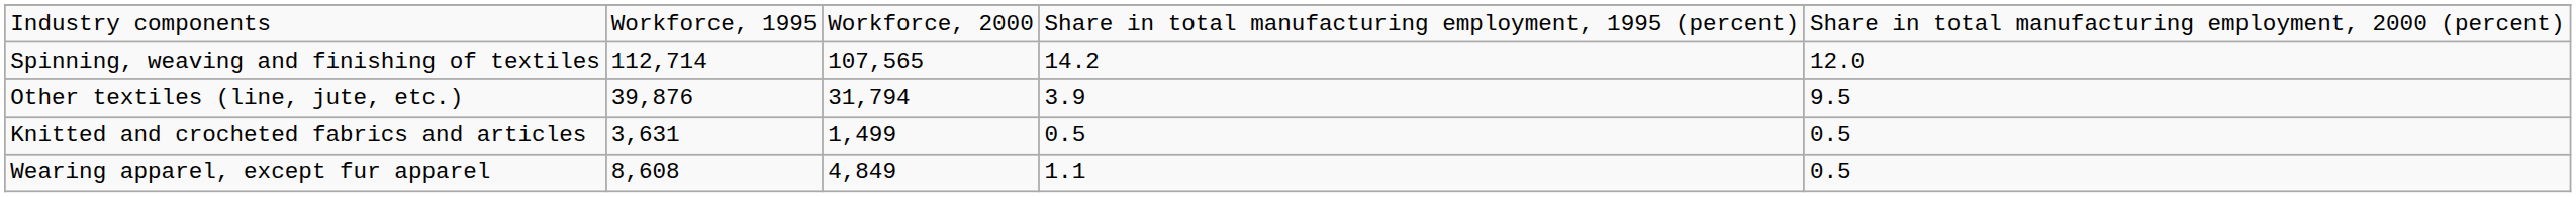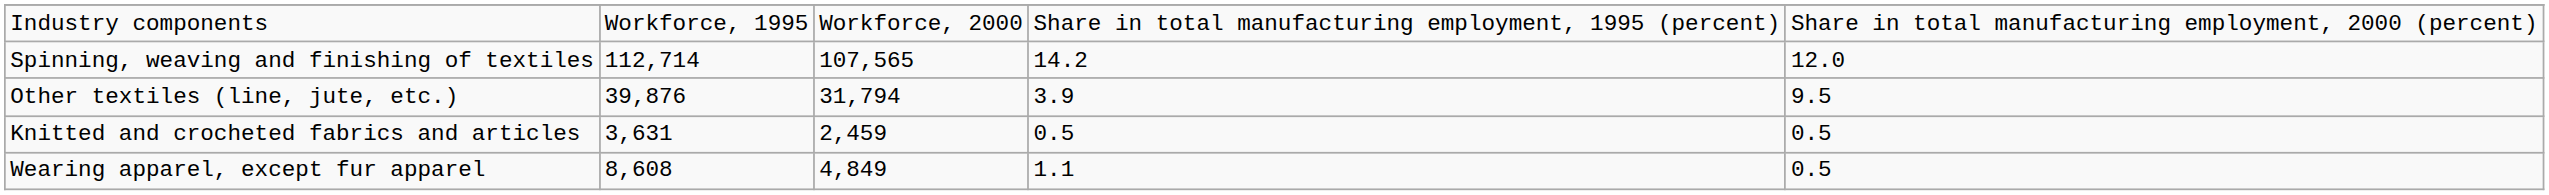Knitted and crocheted fabrics and articles | column 3: 1,499 -> 2,459
